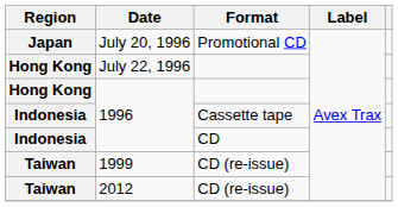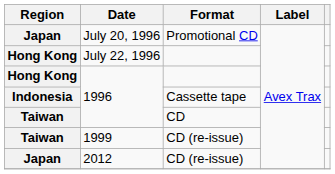1996 / CD | Region: Indonesia -> Taiwan
2012 | Region: Taiwan -> Japan
